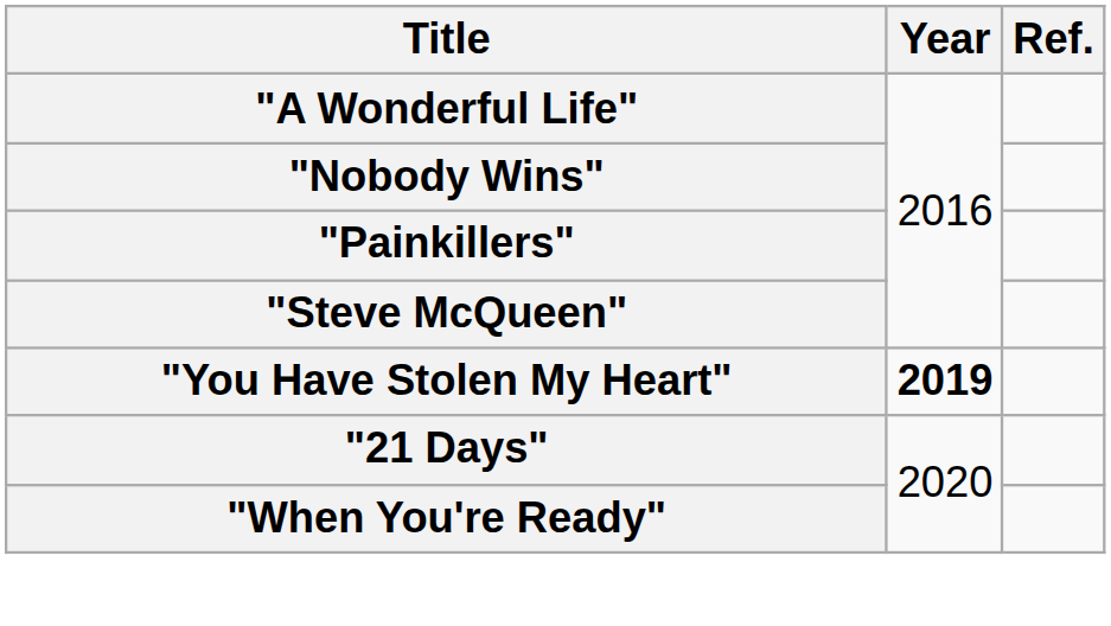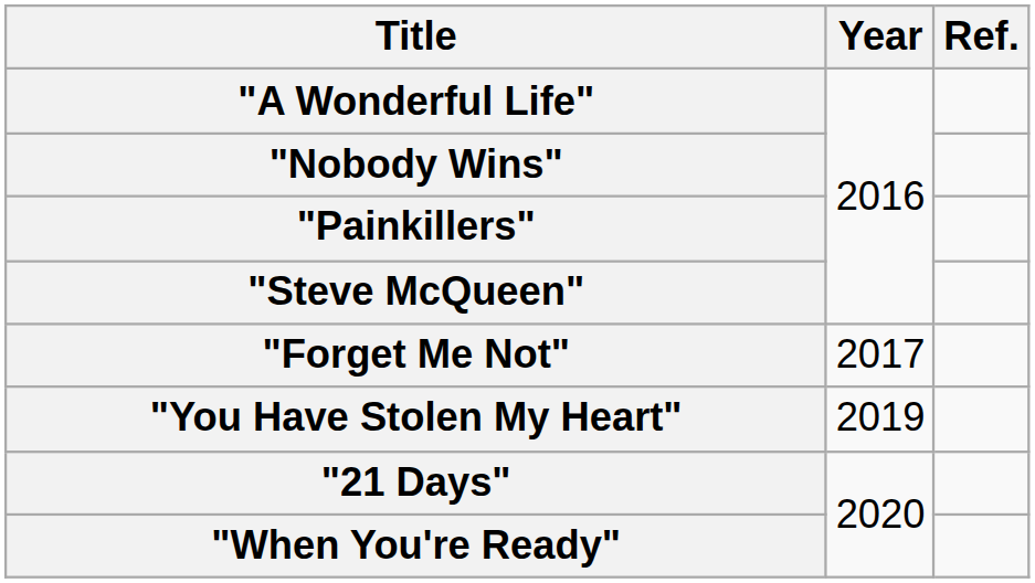+ row: "Forget Me Not" | 2017
"You Have Stolen My Heart" | Year: bold -> normal
